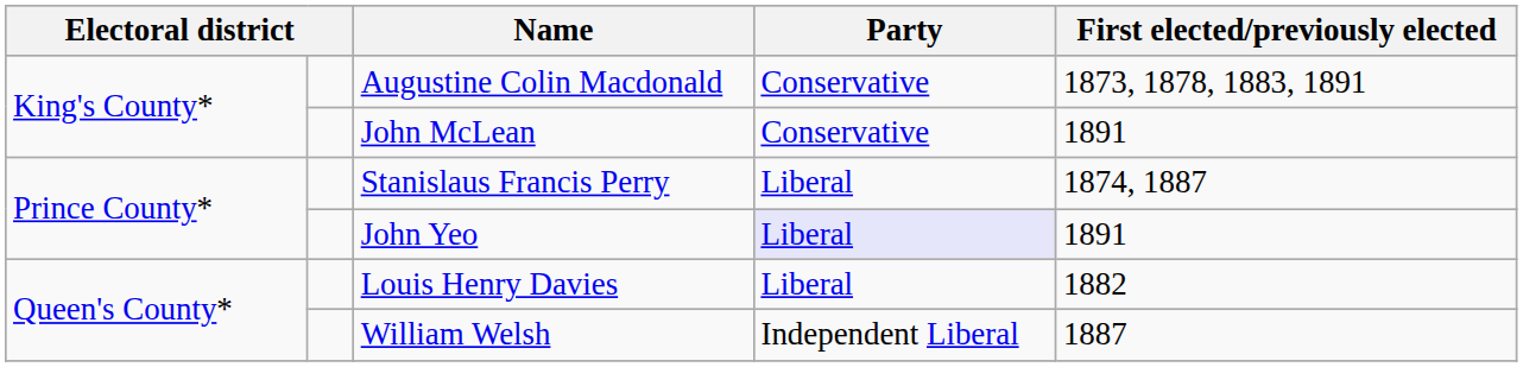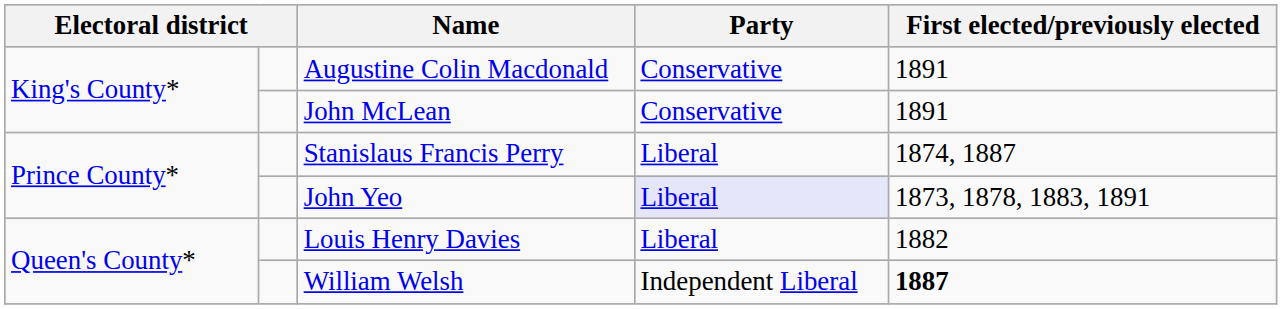Augustine Colin Macdonald | First elected/previously elected: 1873, 1878, 1883, 1891 -> 1891
John Yeo | First elected/previously elected: 1891 -> 1873, 1878, 1883, 1891
William Welsh | First elected/previously elected: normal -> bold
